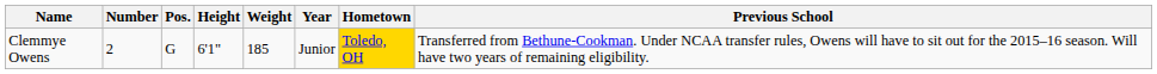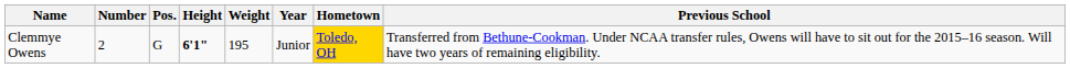Clemmye Owens | Height: normal -> bold
Clemmye Owens | Weight: 185 -> 195
